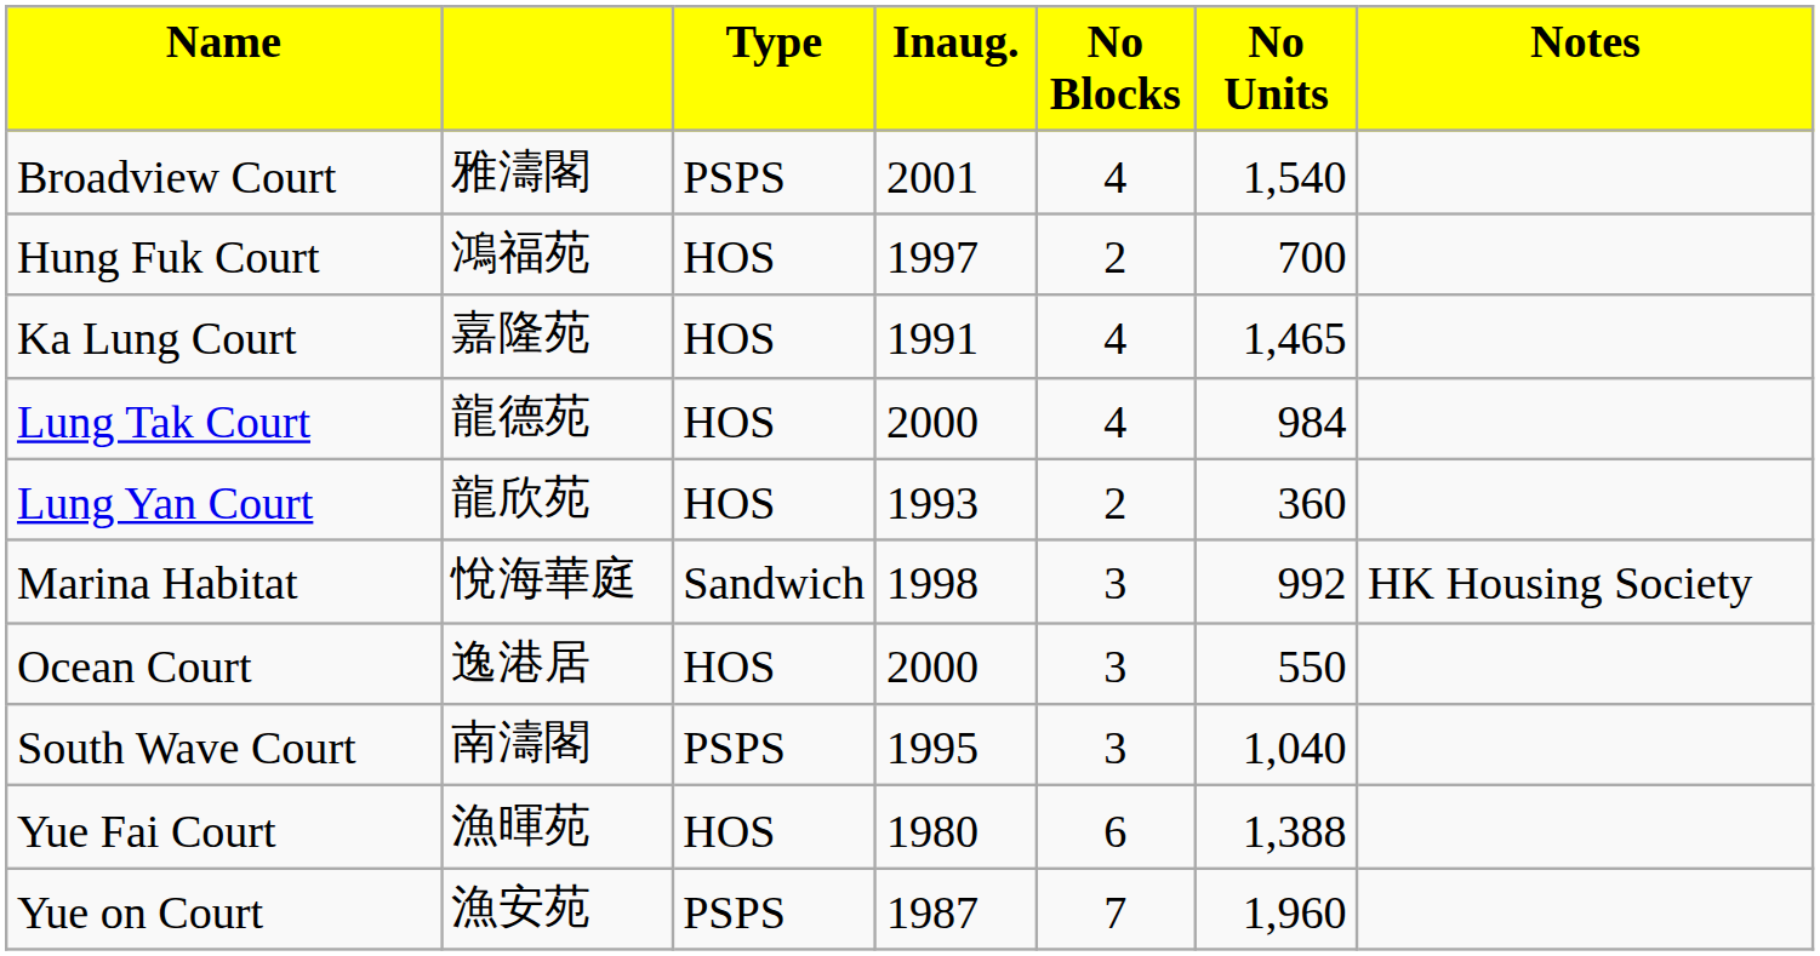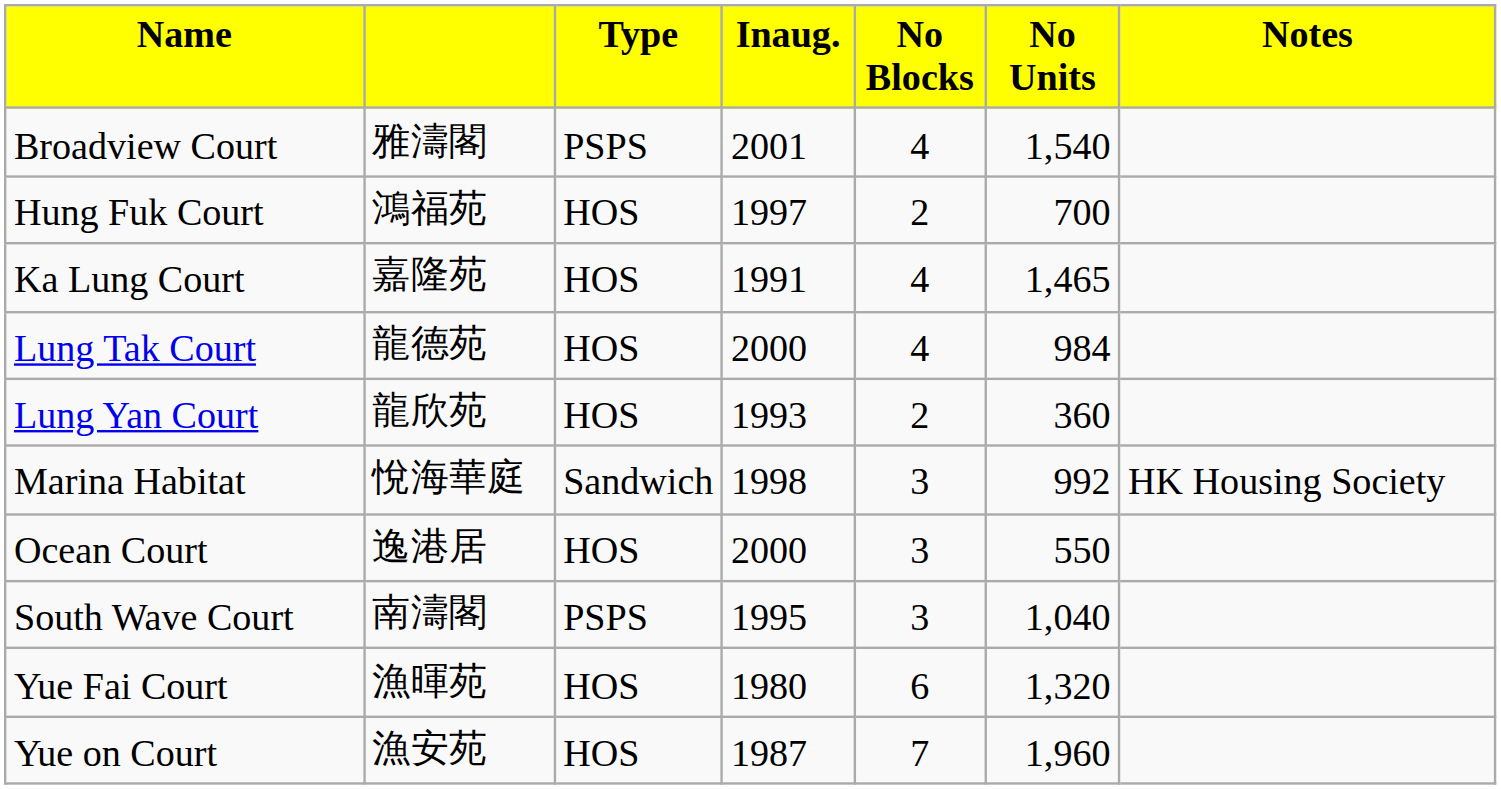Yue Fai Court | column 6: 1,388 -> 1,320
Yue on Court | column 3: PSPS -> HOS
